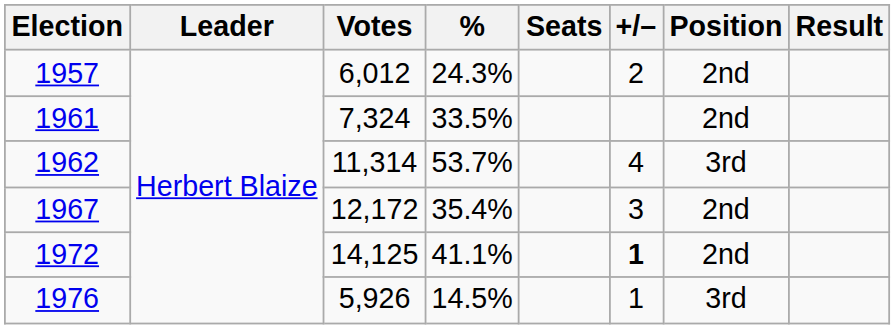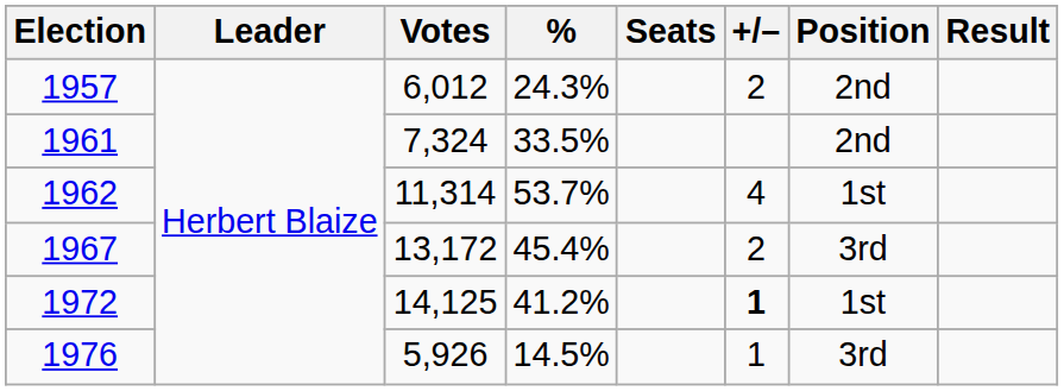1962 | Position: 3rd -> 1st
1967 | Votes: 12,172 -> 13,172
1967 | %: 35.4% -> 45.4%
1967 | +/–: 3 -> 2
1967 | Position: 2nd -> 3rd
1972 | %: 41.1% -> 41.2%
1972 | Position: 2nd -> 1st
